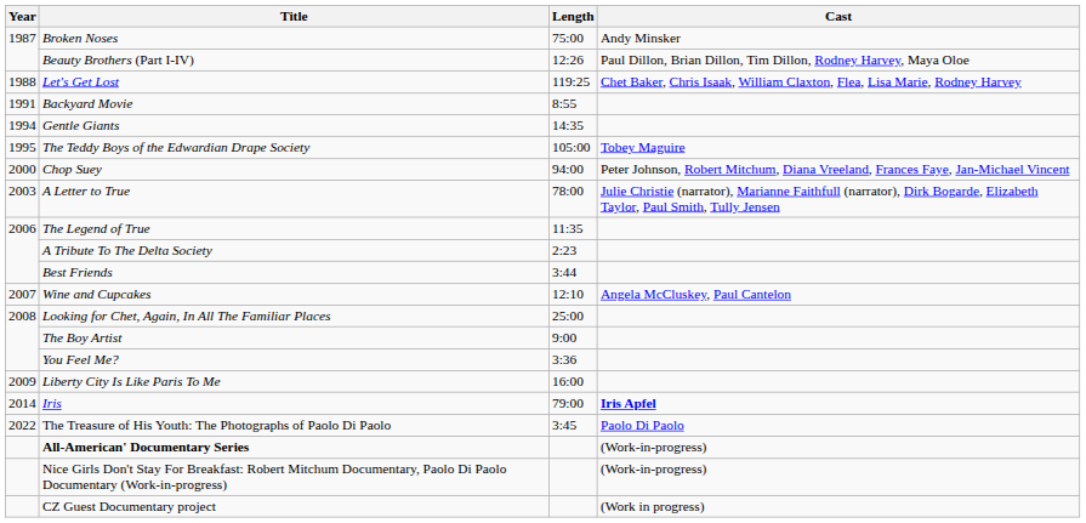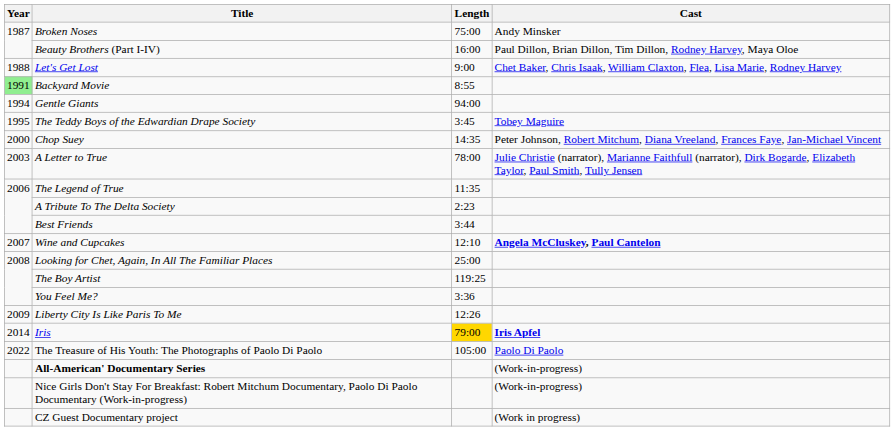Beauty Brothers (Part I-IV) | Length: 12:26 -> 16:00
Let's Get Lost | Length: 119:25 -> 9:00
Backyard Movie | Year: no background -> lightgreen background
Gentle Giants | Length: 14:35 -> 94:00
The Teddy Boys of the Edwardian Drape Society | Length: 105:00 -> 3:45
Chop Suey | Length: 94:00 -> 14:35
Wine and Cupcakes | Cast: normal -> bold
The Boy Artist | Length: 9:00 -> 119:25
Liberty City Is Like Paris To Me | Length: 16:00 -> 12:26
Iris | Length: no background -> gold background
The Treasure of His Youth: The Photographs of Paolo Di Paolo | Length: 3:45 -> 105:00
